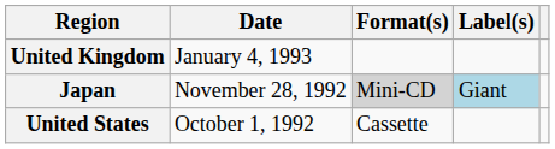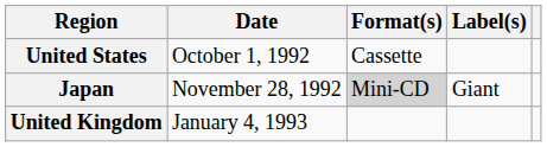rows swapped: United States <-> United Kingdom
Japan | Label(s): lightblue background -> no background
